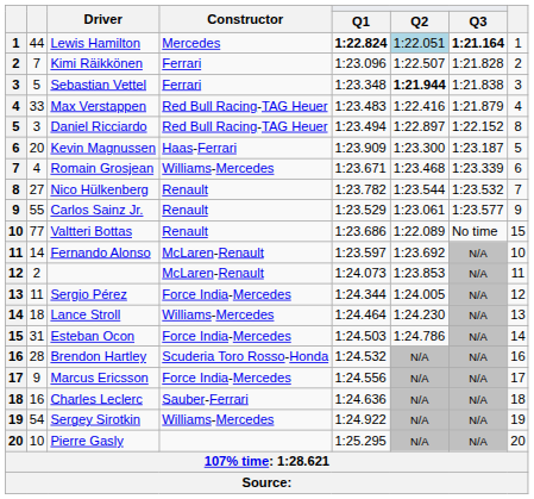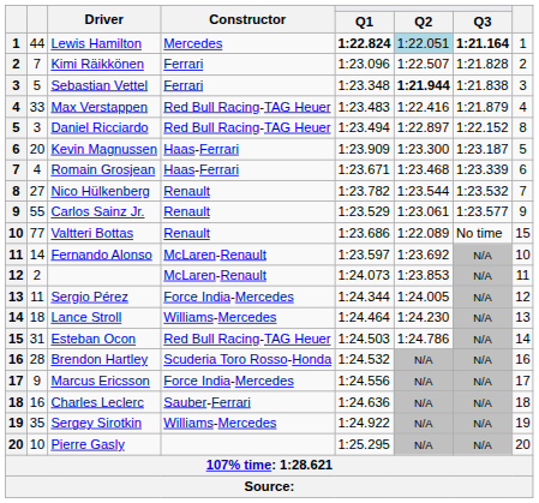Romain Grosjean | Constructor: Williams-Mercedes -> Haas-Ferrari
Esteban Ocon | Constructor: Force India-Mercedes -> Red Bull Racing-TAG Heuer
Sergey Sirotkin | column 2: 54 -> 35
